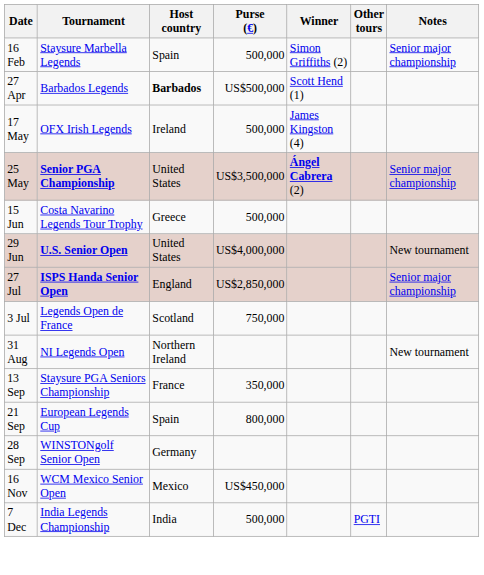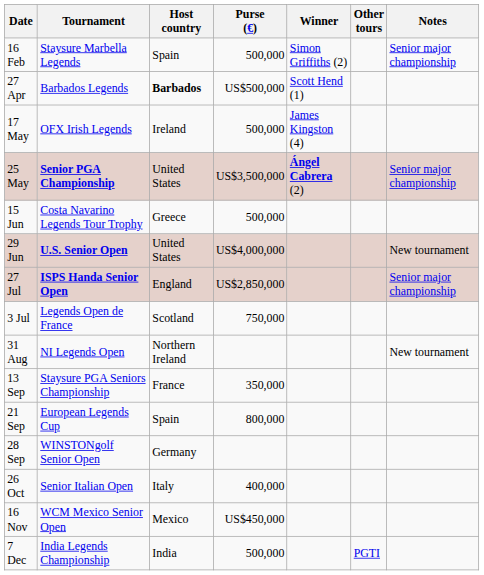+ row: 26 Oct | Senior Italian Open | Italy | 400,000
